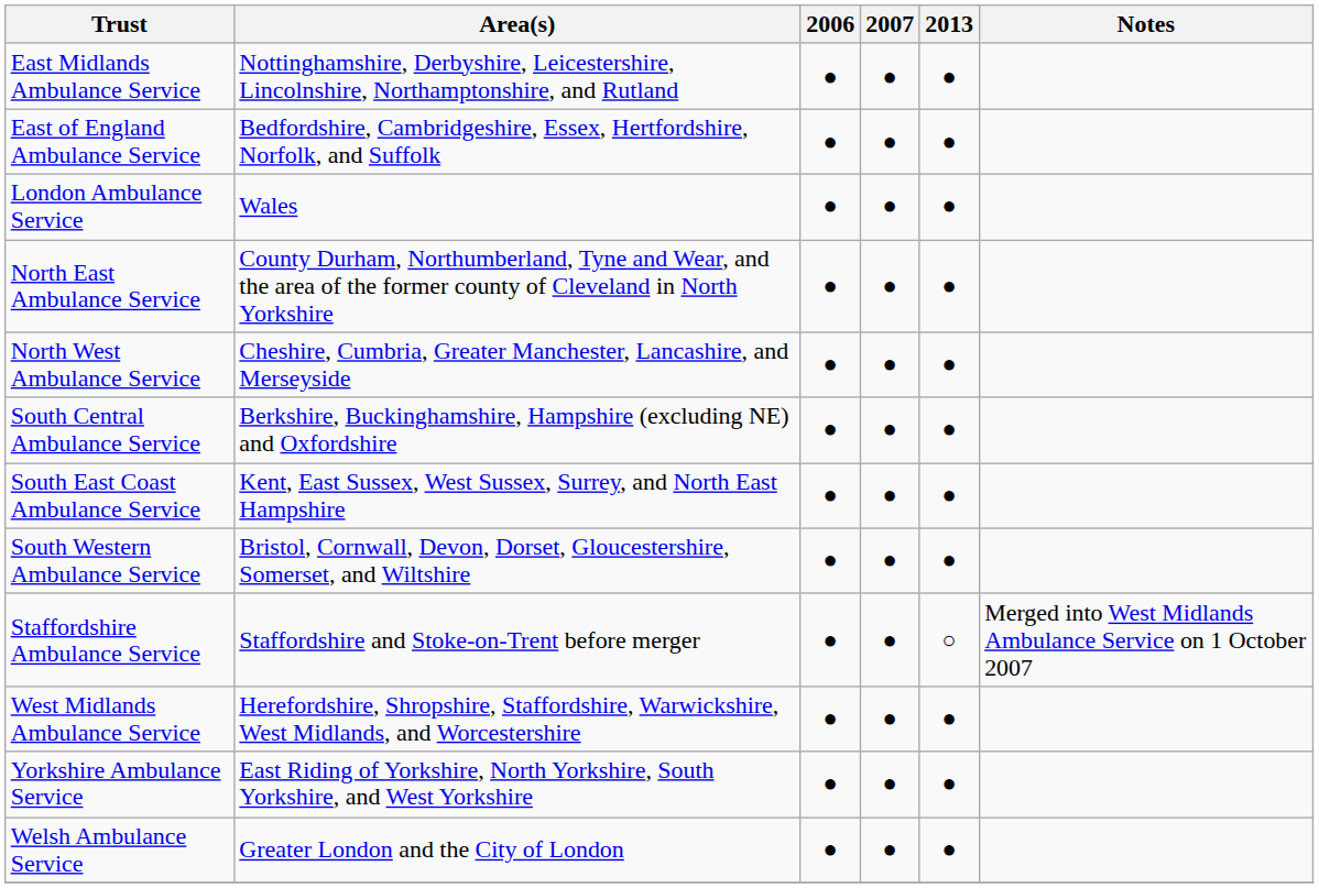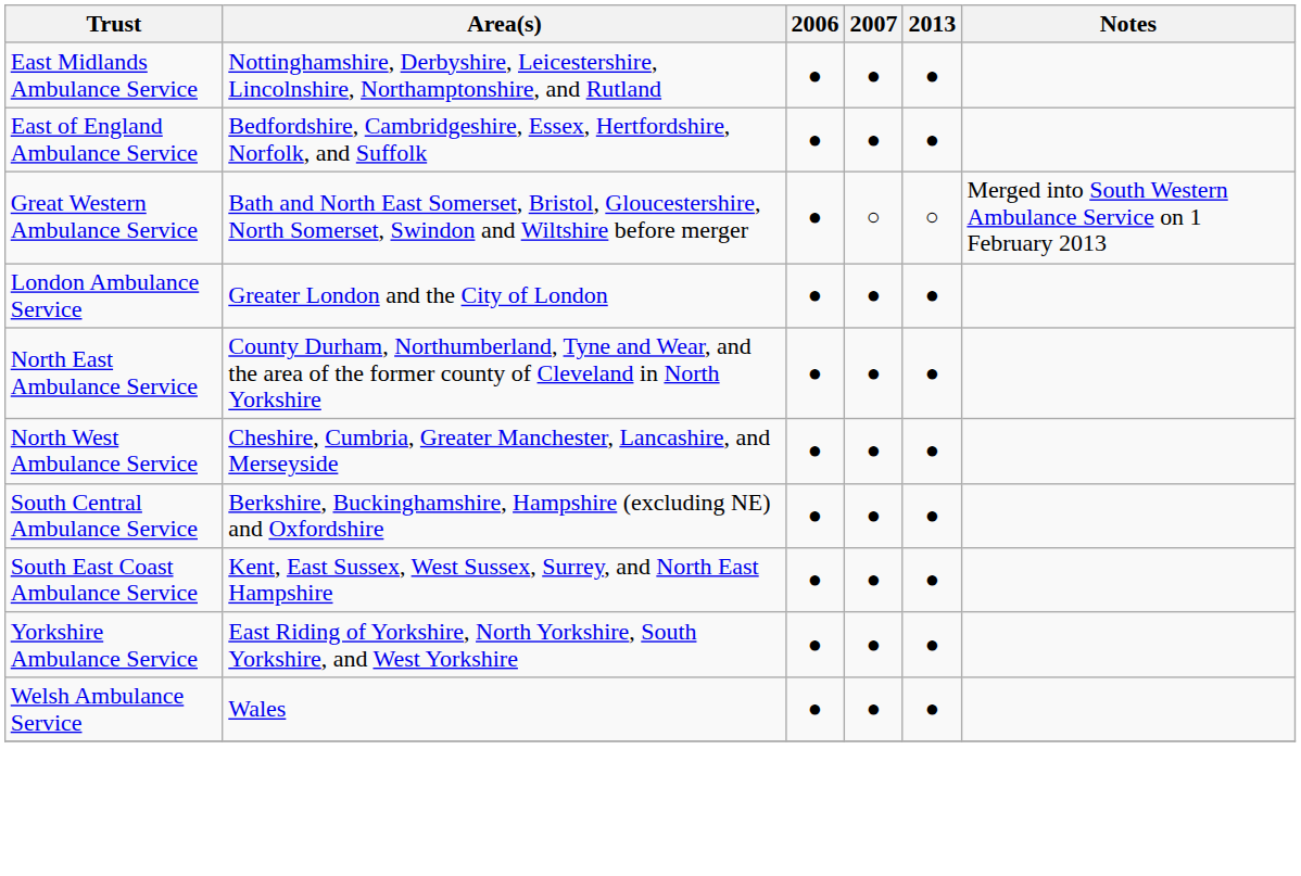+ row: Great Western Ambulance Service | Bath and North East Somerset, Bristol, Gloucestershire, North Somerset, Swindon and Wiltshire before merger | ● | ○ | ○ | Merged into South Western Ambulance Service on 1 February 2013
London Ambulance Service | Area(s): Wales -> Greater London and the City of London
- row: South Western Ambulance Service | Bristol, Cornwall, Devon, Dorset, Gloucestershire, Somerset, and Wiltshire | ● | ● | ●
- row: Staffordshire Ambulance Service | Staffordshire and Stoke-on-Trent before merger | ● | ● | ○ | Merged into West Midlands Ambulance Service on 1 October 2007
- row: West Midlands Ambulance Service | Herefordshire, Shropshire, Staffordshire, Warwickshire, West Midlands, and Worcestershire | ● | ● | ●
Welsh Ambulance Service | Area(s): Greater London and the City of London -> Wales
